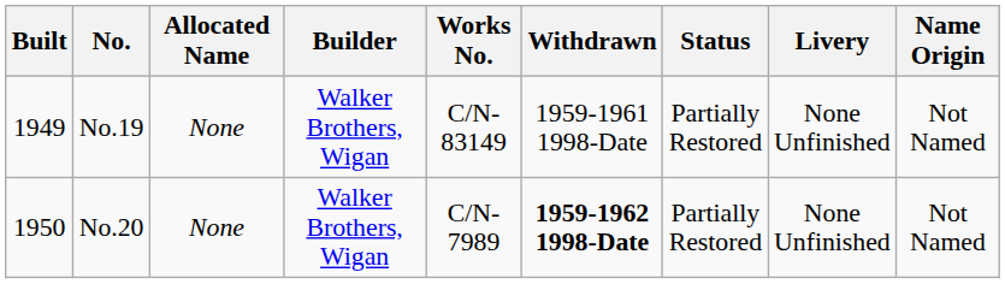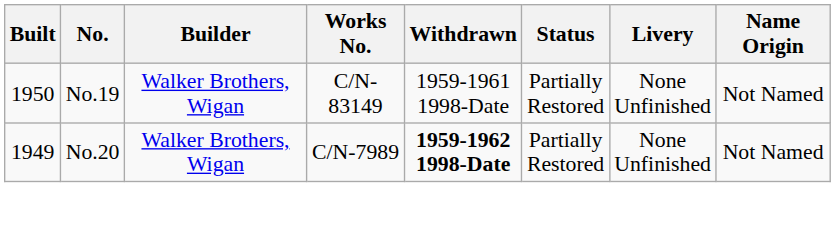- column: Allocated Name | None | None
No.19 | Built: 1949 -> 1950
No.20 | Built: 1950 -> 1949
